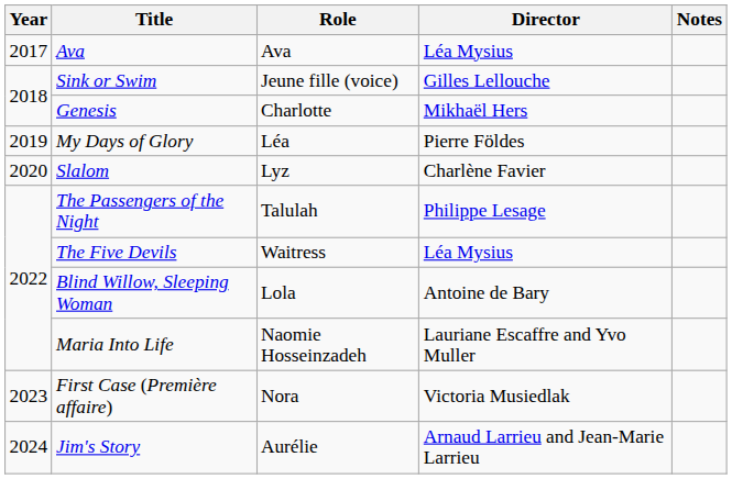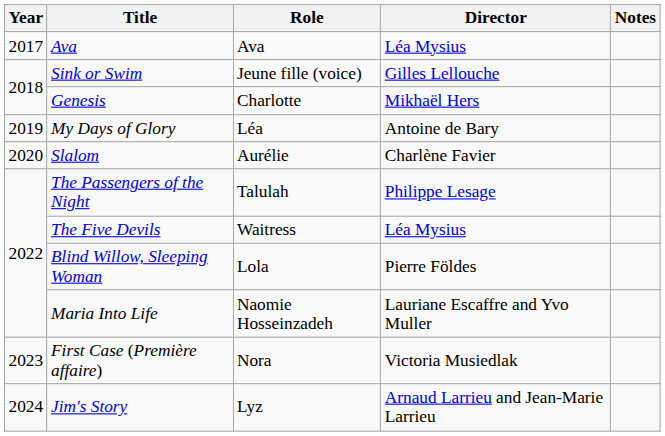My Days of Glory | Director: Pierre Földes -> Antoine de Bary
Slalom | Role: Lyz -> Aurélie
Blind Willow, Sleeping Woman | Director: Antoine de Bary -> Pierre Földes
Jim's Story | Role: Aurélie -> Lyz
